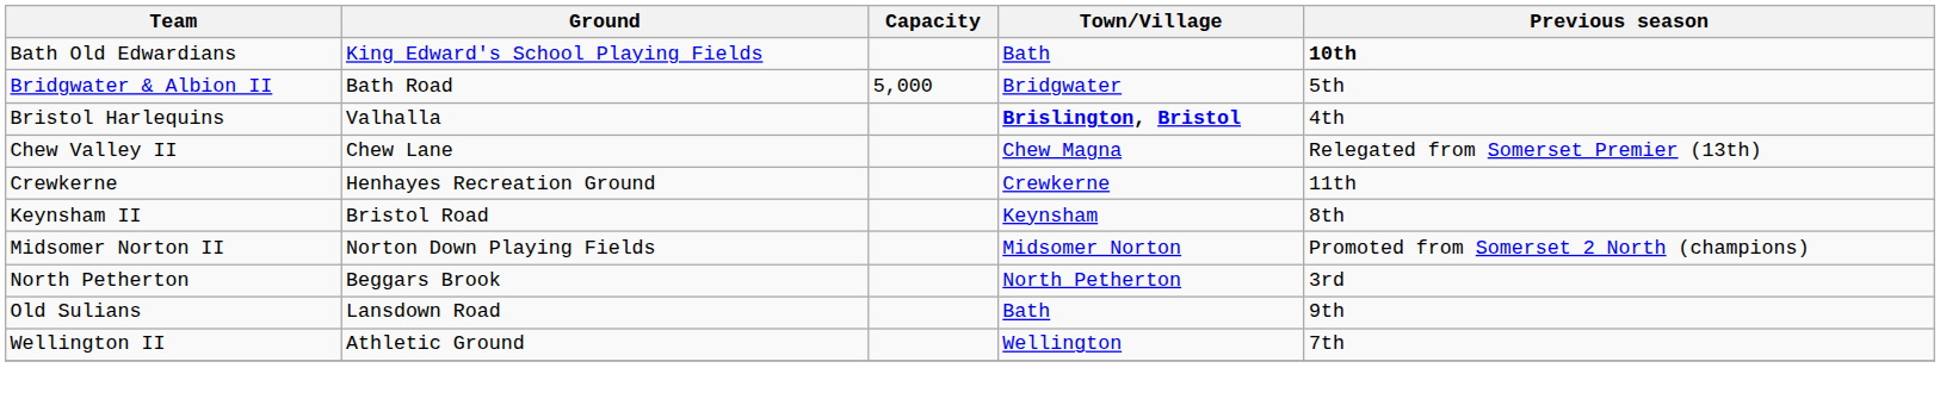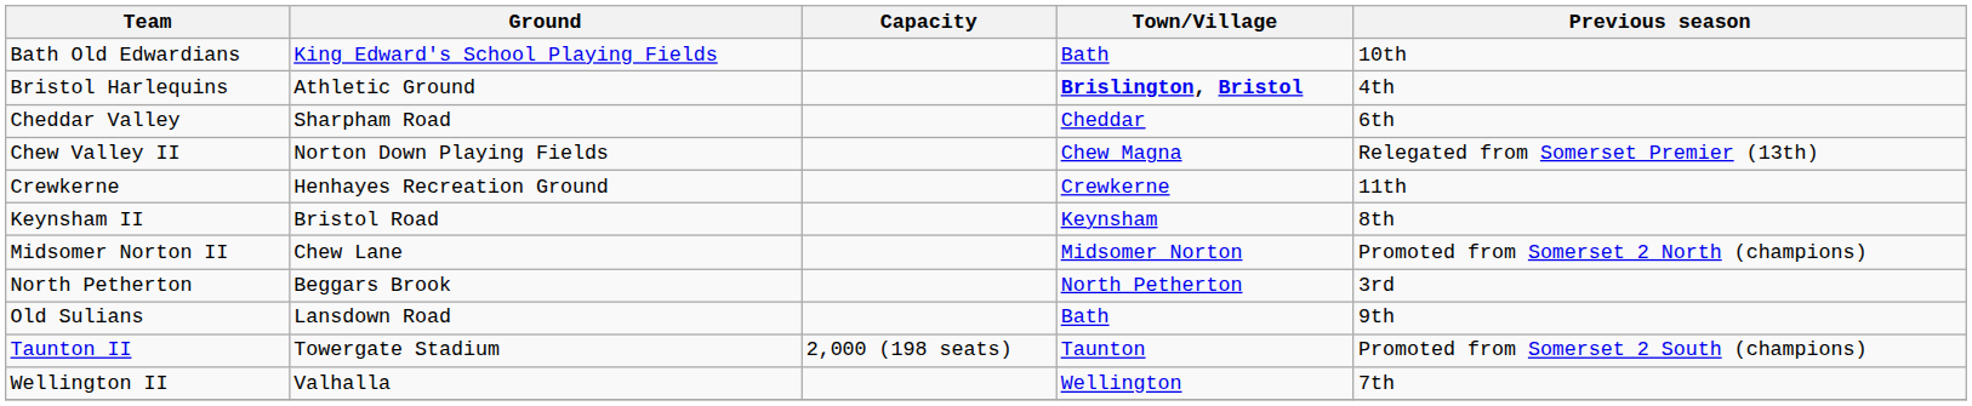Bath Old Edwardians | Previous season: bold -> normal
- row: Bridgwater & Albion II | Bath Road | 5,000 | Bridgwater | 5th
Bristol Harlequins | Ground: Valhalla -> Athletic Ground
+ row: Cheddar Valley | Sharpham Road | Cheddar | 6th
Chew Valley II | Ground: Chew Lane -> Norton Down Playing Fields
Midsomer Norton II | Ground: Norton Down Playing Fields -> Chew Lane
+ row: Taunton II | Towergate Stadium | 2,000 (198 seats) | Taunton | Promoted from Somerset 2 South (champions)
Wellington II | Ground: Athletic Ground -> Valhalla
